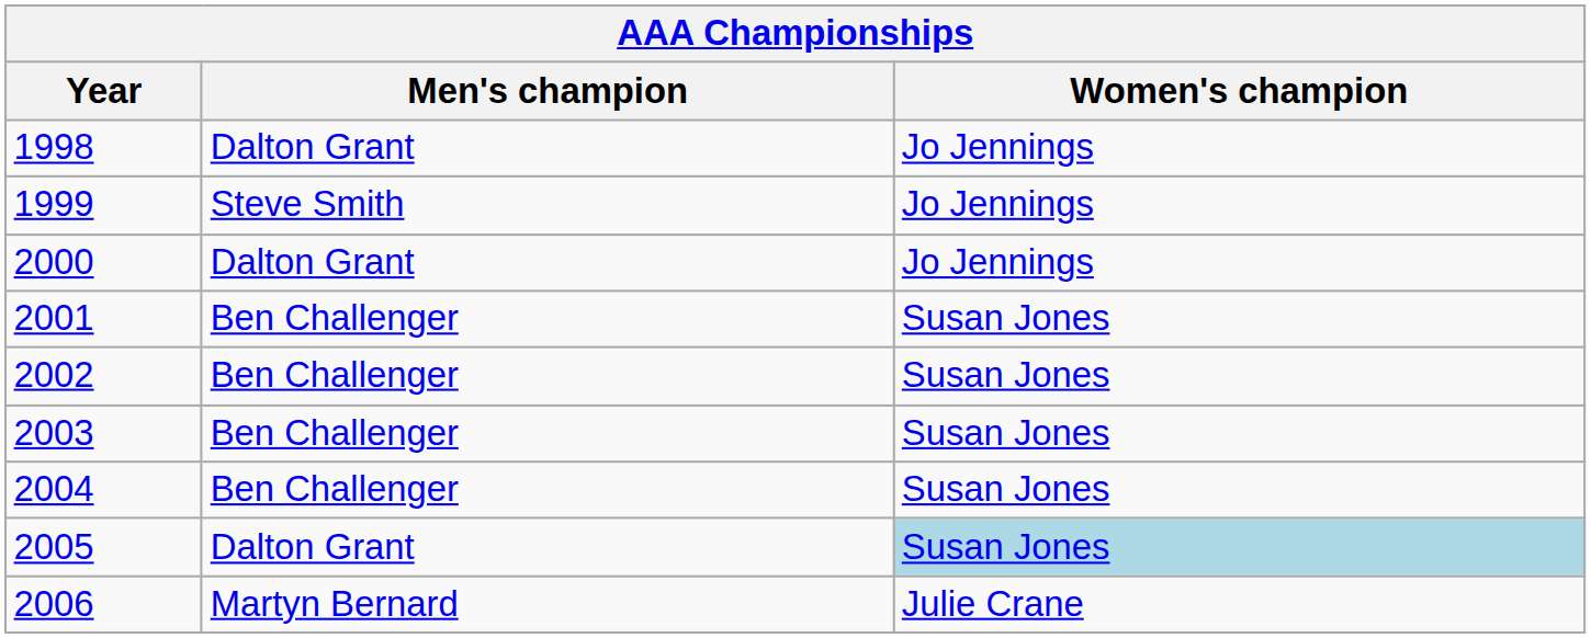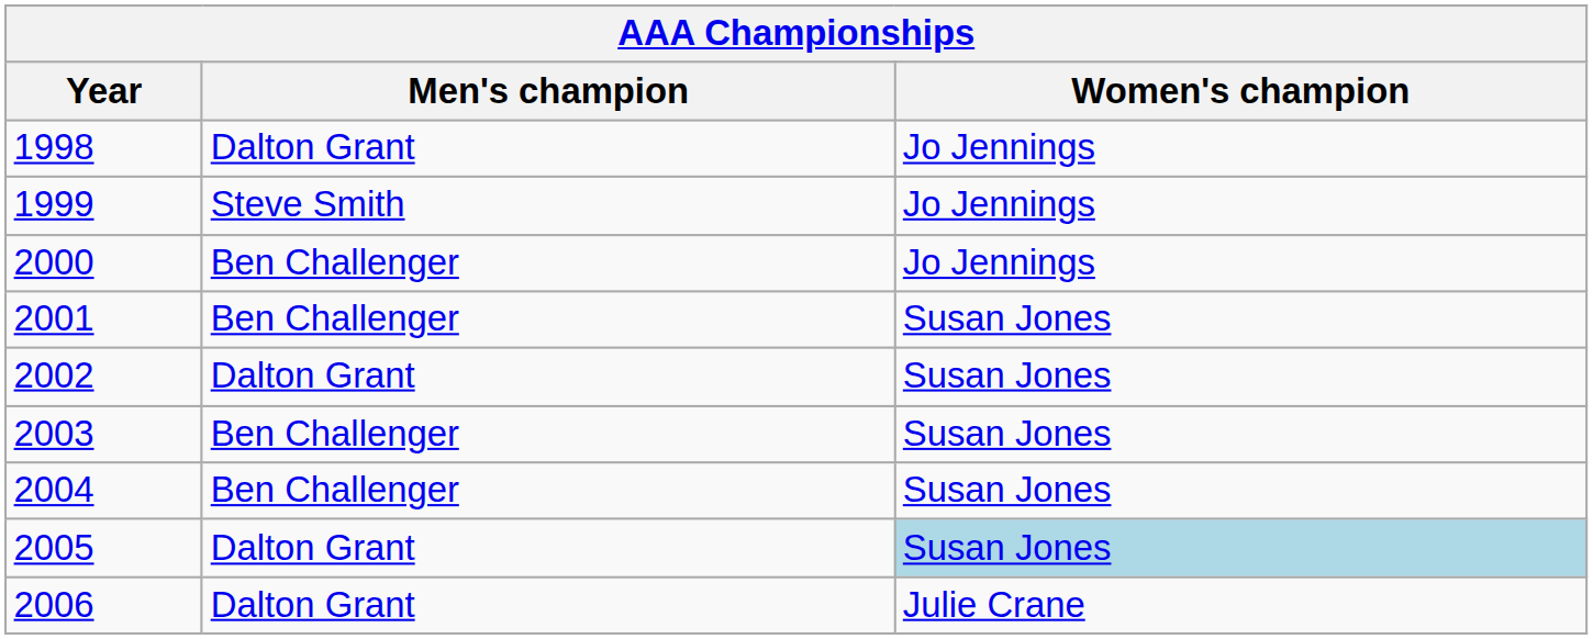2000 | Men's champion: Dalton Grant -> Ben Challenger
2002 | Men's champion: Ben Challenger -> Dalton Grant
2006 | Men's champion: Martyn Bernard -> Dalton Grant
